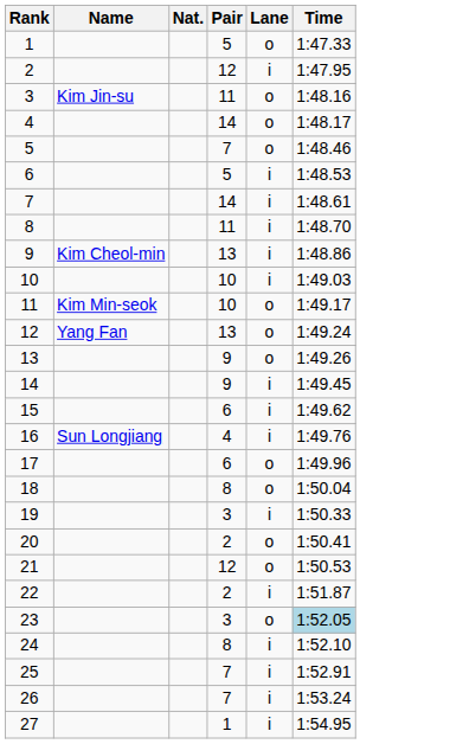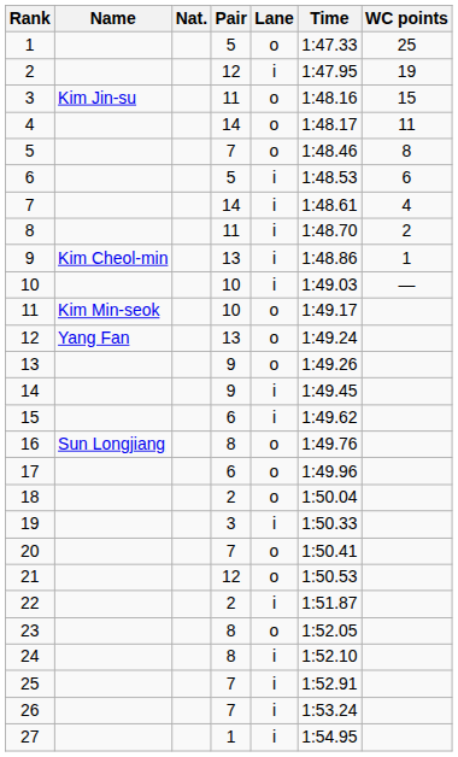+ column: WC points | 25 | 19 | 15 | 11 | 8 | 6 | 4 | 2 | 1 | —
16 | Pair: 4 -> 8
16 | Lane: i -> o
18 | Pair: 8 -> 2
20 | Pair: 2 -> 7
23 | Pair: 3 -> 8
23 | Time: lightblue background -> no background
